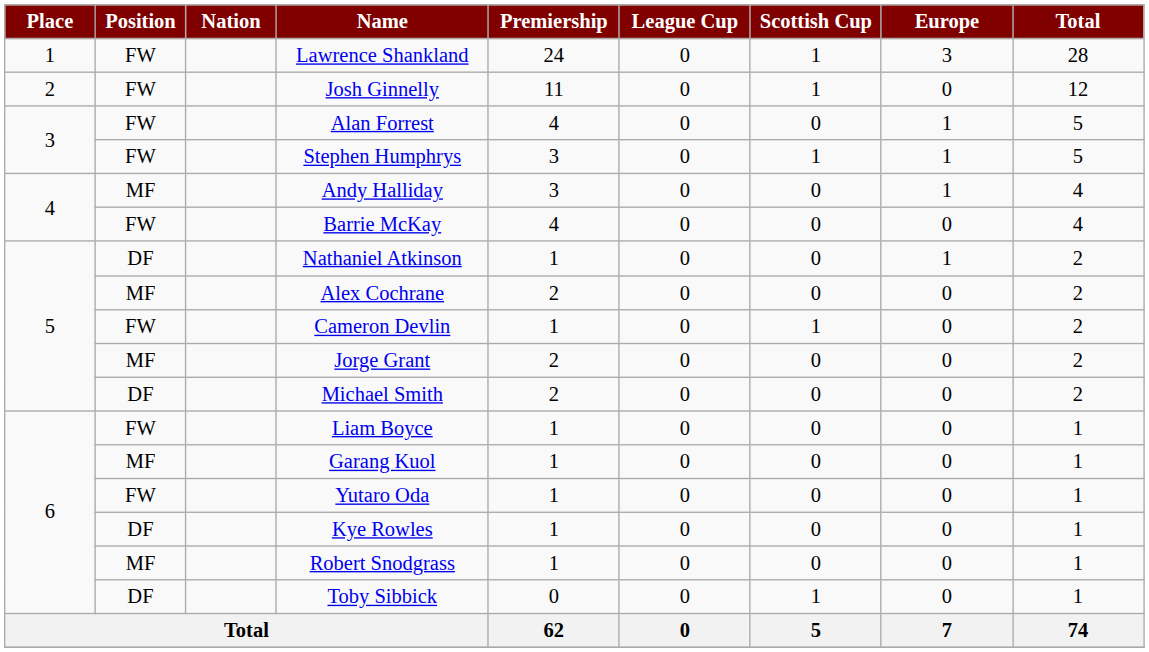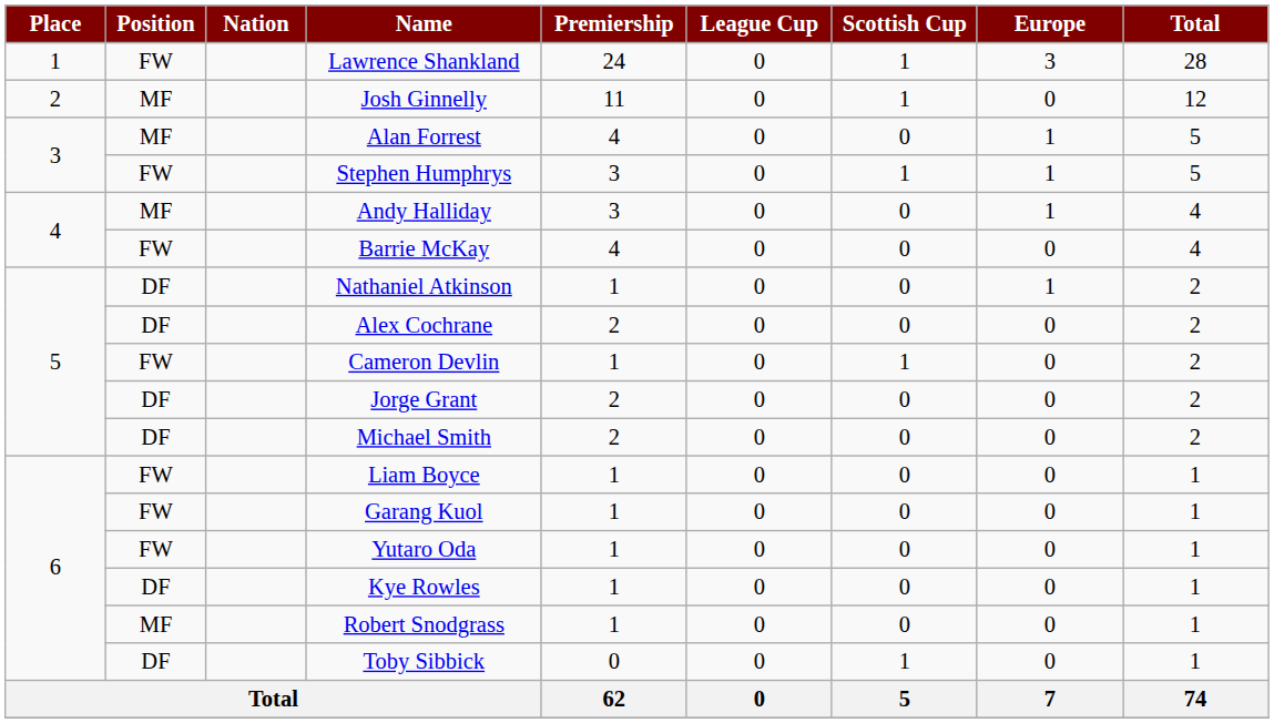Josh Ginnelly | Position: FW -> MF
Alan Forrest | Position: FW -> MF
Alex Cochrane | Position: MF -> DF
Jorge Grant | Position: MF -> DF
Garang Kuol | Position: MF -> FW
